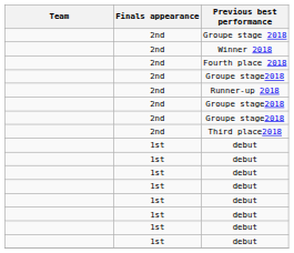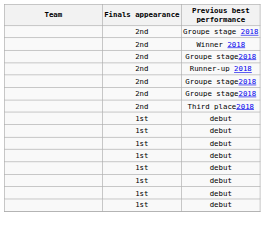- row: 2nd | Fourth place 2018
